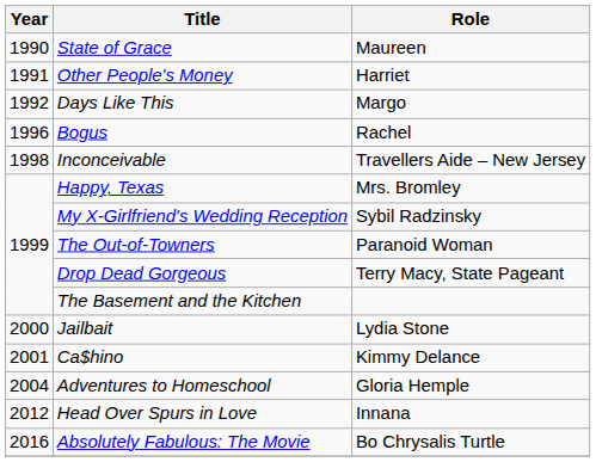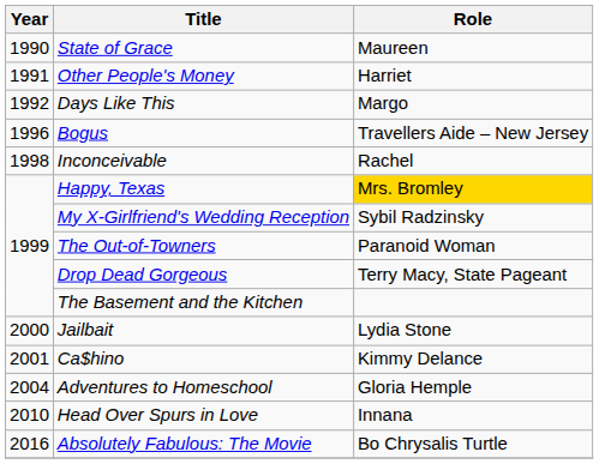Bogus | Role: Rachel -> Travellers Aide – New Jersey
Inconceivable | Role: Travellers Aide – New Jersey -> Rachel
Happy, Texas | Role: no background -> gold background
Head Over Spurs in Love | Year: 2012 -> 2010
